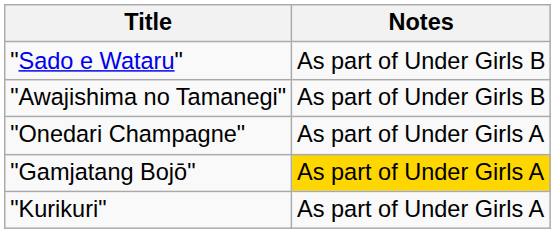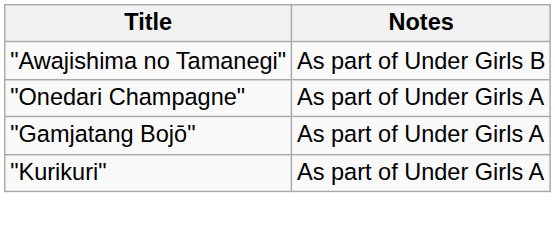- row: "Sado e Wataru" | As part of Under Girls B
"Gamjatang Bojō" | Notes: gold background -> no background
